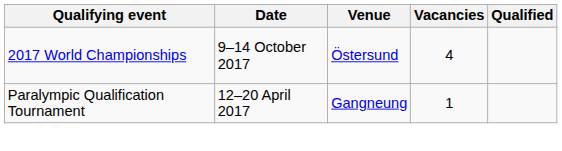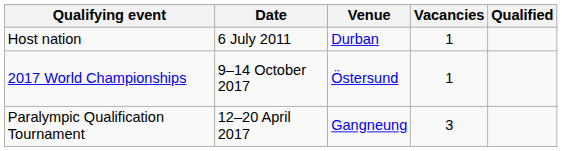+ row: Host nation | 6 July 2011 | Durban | 1
2017 World Championships | Vacancies: 4 -> 1
Paralympic Qualification Tournament | Vacancies: 1 -> 3
